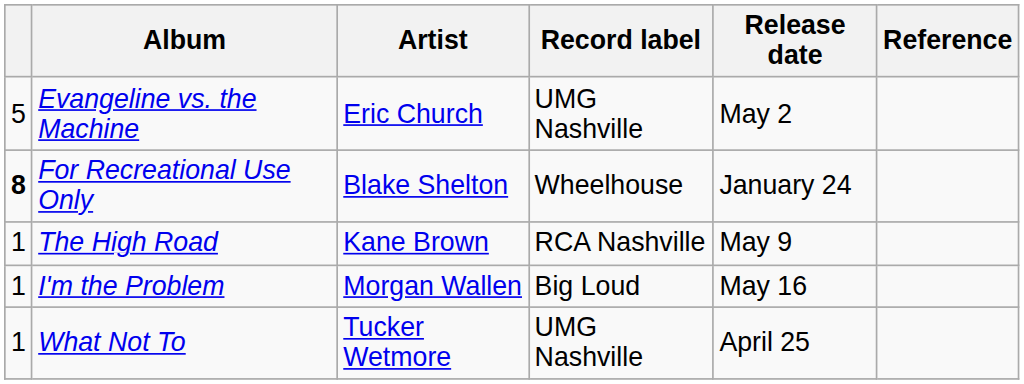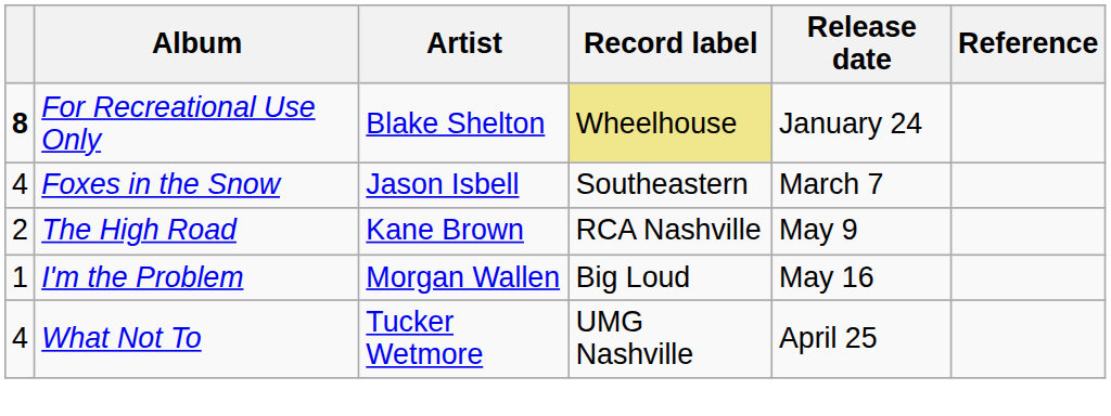- row: 5 | Evangeline vs. the Machine | Eric Church | UMG Nashville | May 2
For Recreational Use Only | Record label: no background -> khaki background
+ row: 4 | Foxes in the Snow | Jason Isbell | Southeastern | March 7
The High Road | column 1: 1 -> 2
What Not To | column 1: 1 -> 4
